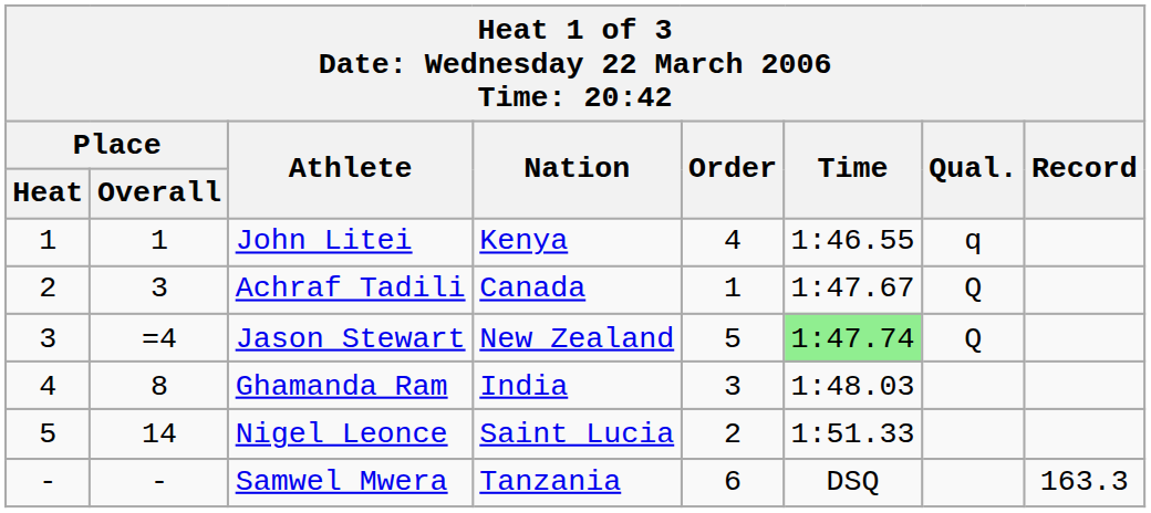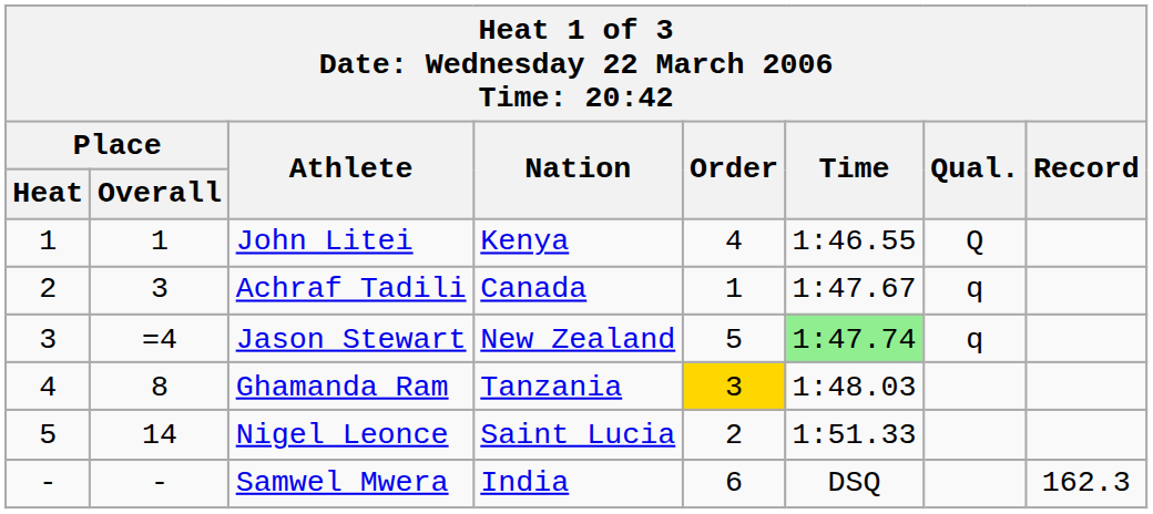John Litei | Qual.: q -> Q
Achraf Tadili | Qual.: Q -> q
Jason Stewart | Qual.: Q -> q
Ghamanda Ram | Nation: India -> Tanzania
Ghamanda Ram | Order: no background -> gold background
Samwel Mwera | Nation: Tanzania -> India
Samwel Mwera | Record: 163.3 -> 162.3
